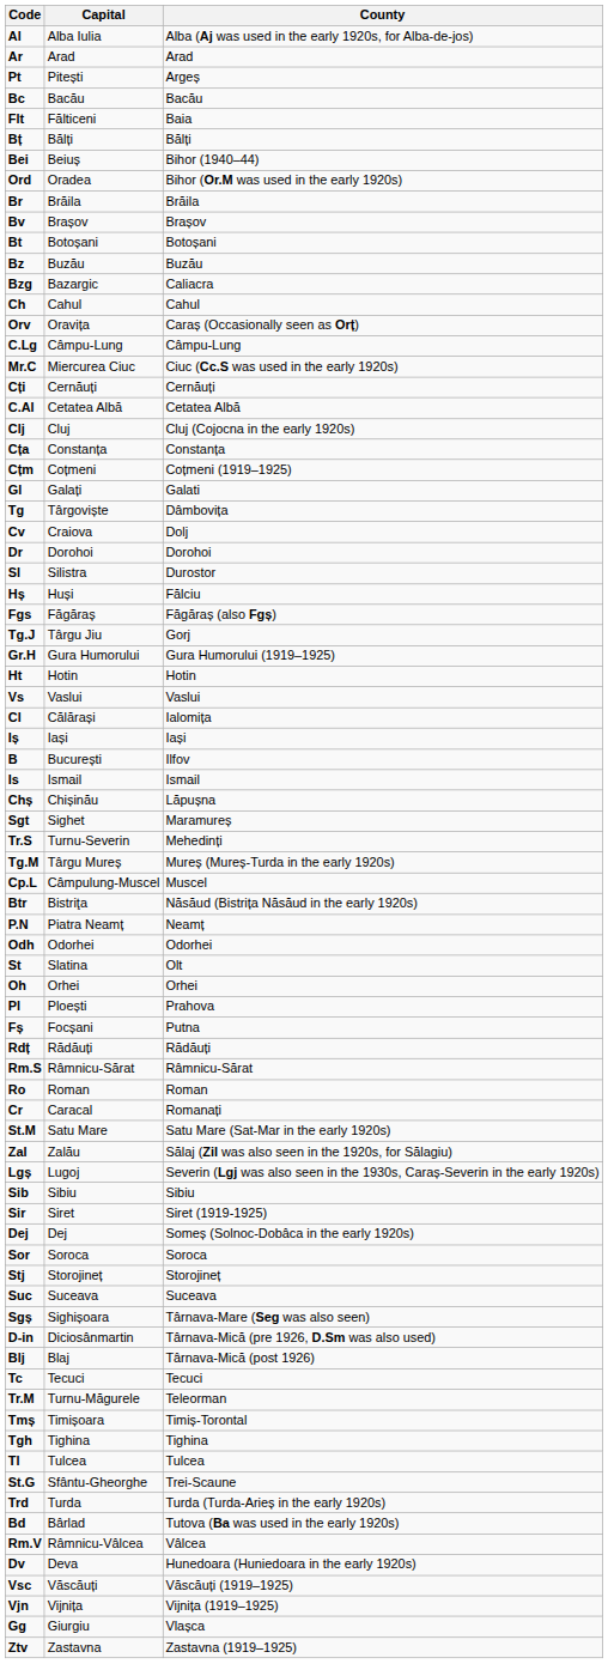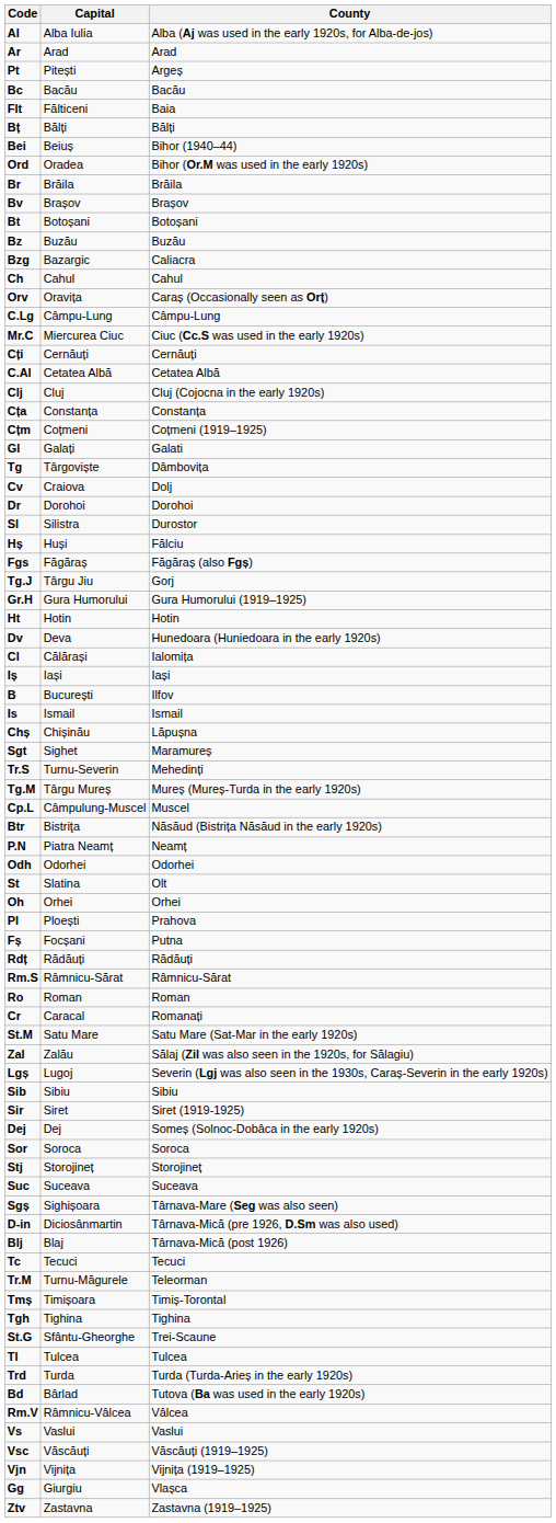rows swapped: Dv <-> Vs
rows swapped: St.G <-> Tl
